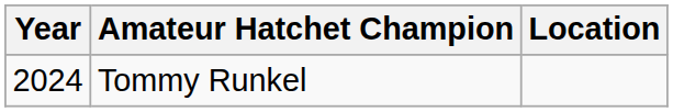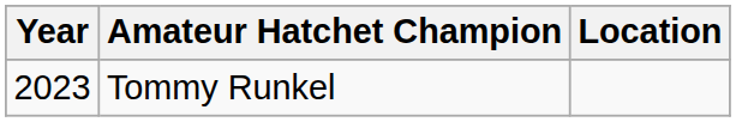Tommy Runkel | Year: 2024 -> 2023
